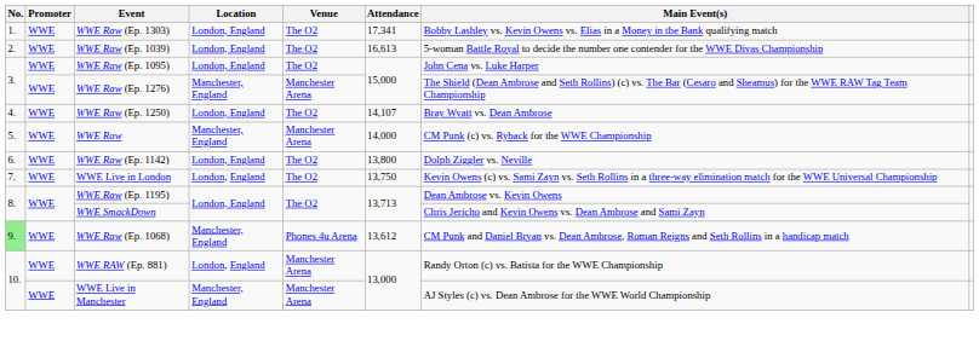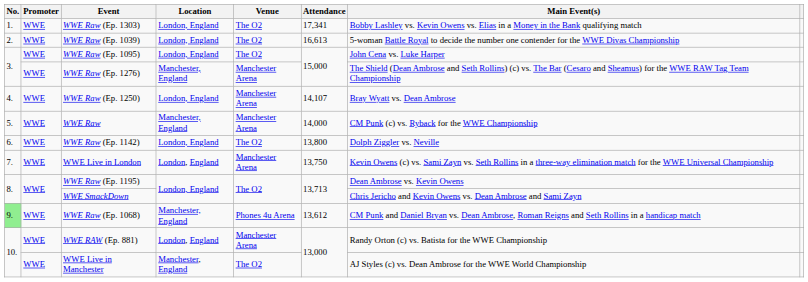WWE Raw (Ep. 1250) | Venue: The O2 -> Manchester Arena
WWE Live in London | Venue: The O2 -> Manchester Arena
WWE Live in Manchester | Venue: Manchester Arena -> The O2
